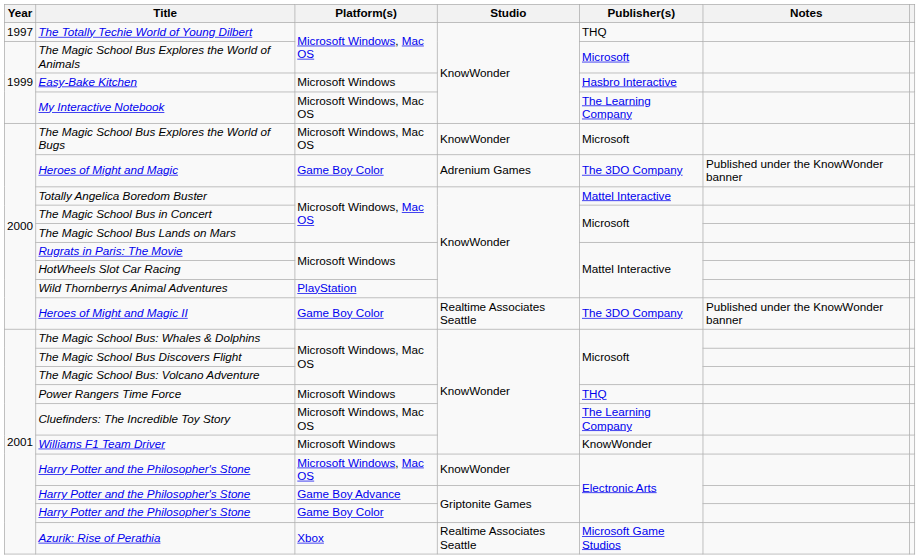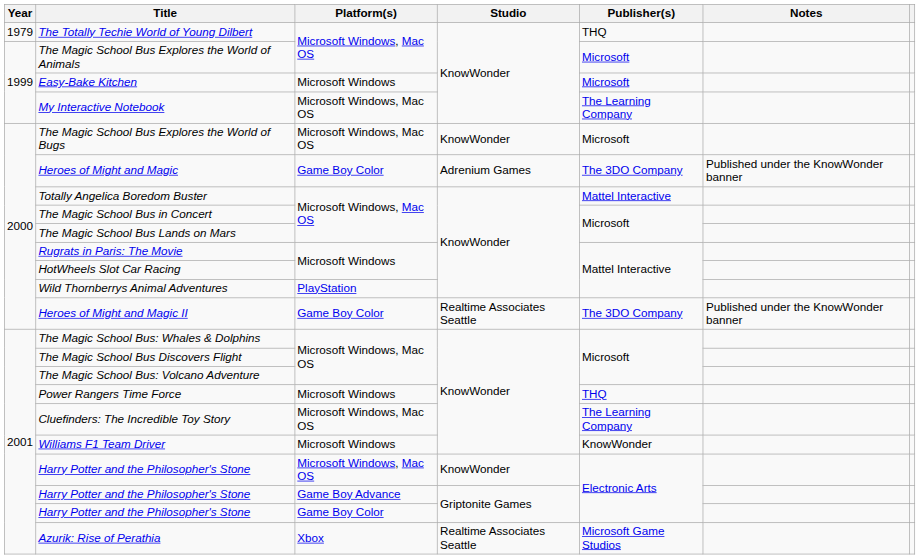The Totally Techie World of Young Dilbert | Year: 1997 -> 1979
Easy-Bake Kitchen | Publisher(s): Hasbro Interactive -> Microsoft
